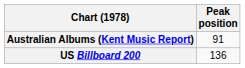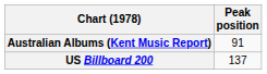US Billboard 200 | Peak position: 136 -> 137
